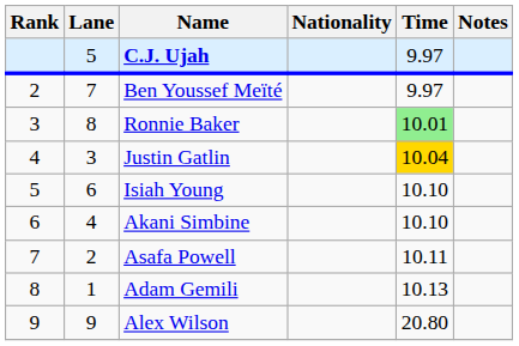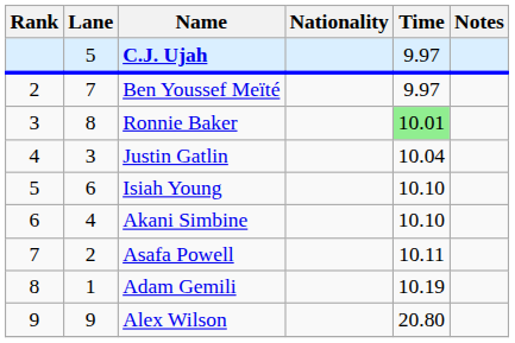Justin Gatlin | Time: gold background -> no background
Adam Gemili | Time: 10.13 -> 10.19
